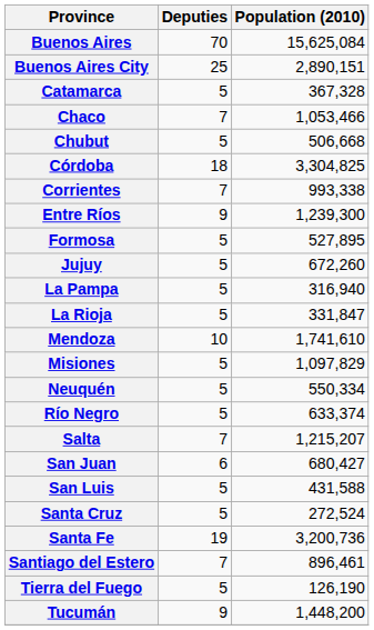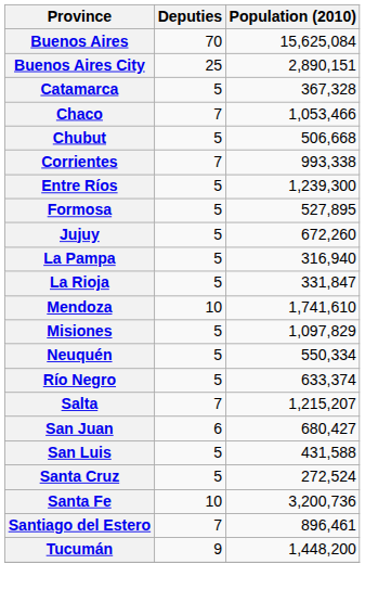- row: Córdoba | 18 | 3,304,825
Entre Ríos | Deputies: 9 -> 5
Santa Fe | Deputies: 19 -> 10
- row: Tierra del Fuego | 5 | 126,190
